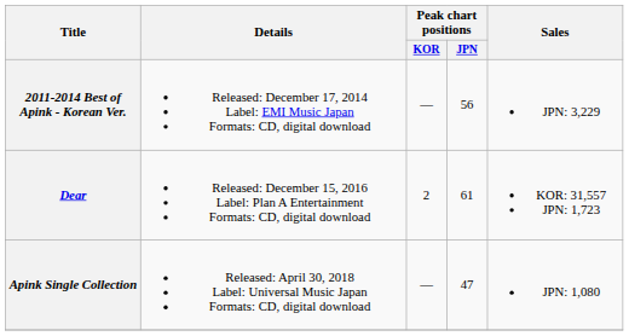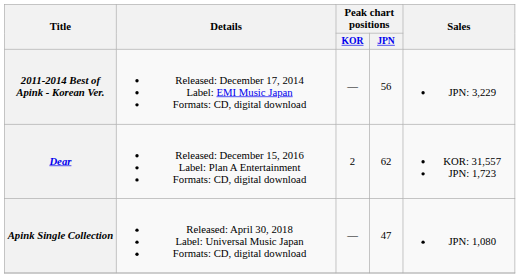Dear | Peak chart positions / JPN: 61 -> 62
